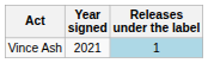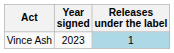Vince Ash | Year signed: 2021 -> 2023
